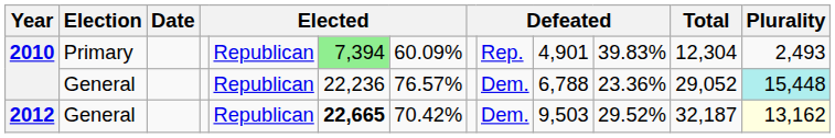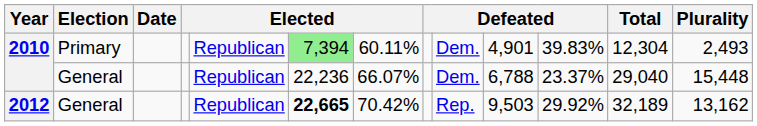2010 / Primary | column 7: 60.09% -> 60.11%
2010 / Primary | column 9: Rep. -> Dem.
2010 / General | column 7: 76.57% -> 66.07%
2010 / General | column 11: 23.36% -> 23.37%
2010 / General | Total: 29,052 -> 29,040
2010 / General | Plurality: paleturquoise background -> no background
2012 | column 9: Dem. -> Rep.
2012 | column 11: 29.52% -> 29.92%
2012 | Total: 32,187 -> 32,189
2012 | Plurality: lightyellow background -> no background
